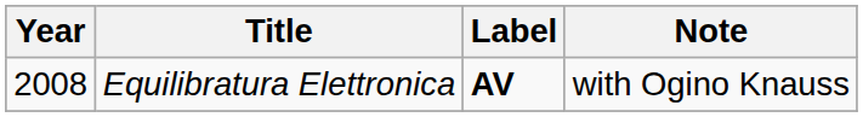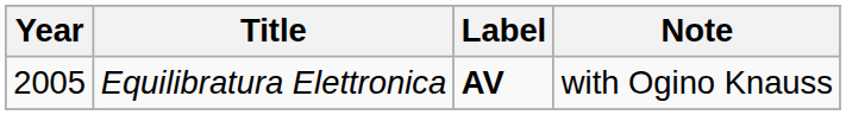Equilibratura Elettronica | Year: 2008 -> 2005
